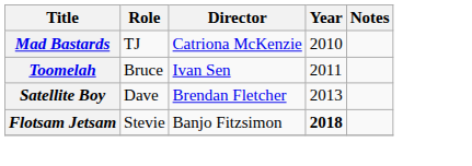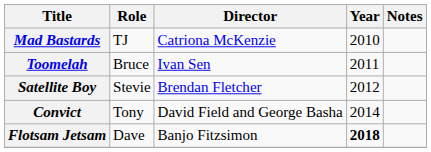Satellite Boy | Role: Dave -> Stevie
Satellite Boy | Year: 2013 -> 2012
+ row: Convict | Tony | David Field and George Basha | 2014
Flotsam Jetsam | Role: Stevie -> Dave
